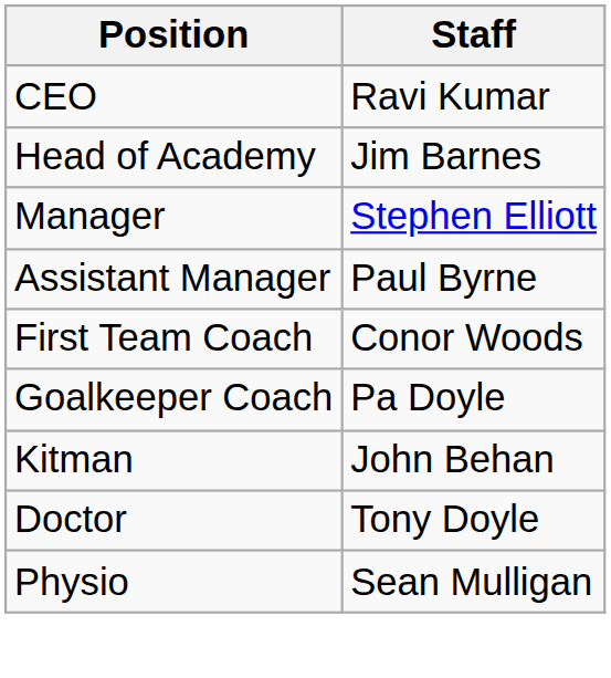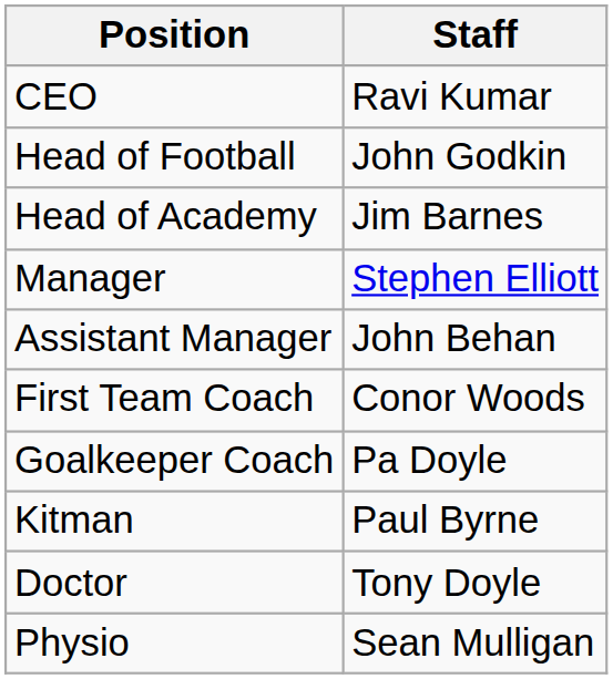+ row: Head of Football | John Godkin
Assistant Manager | Staff: Paul Byrne -> John Behan
Kitman | Staff: John Behan -> Paul Byrne
